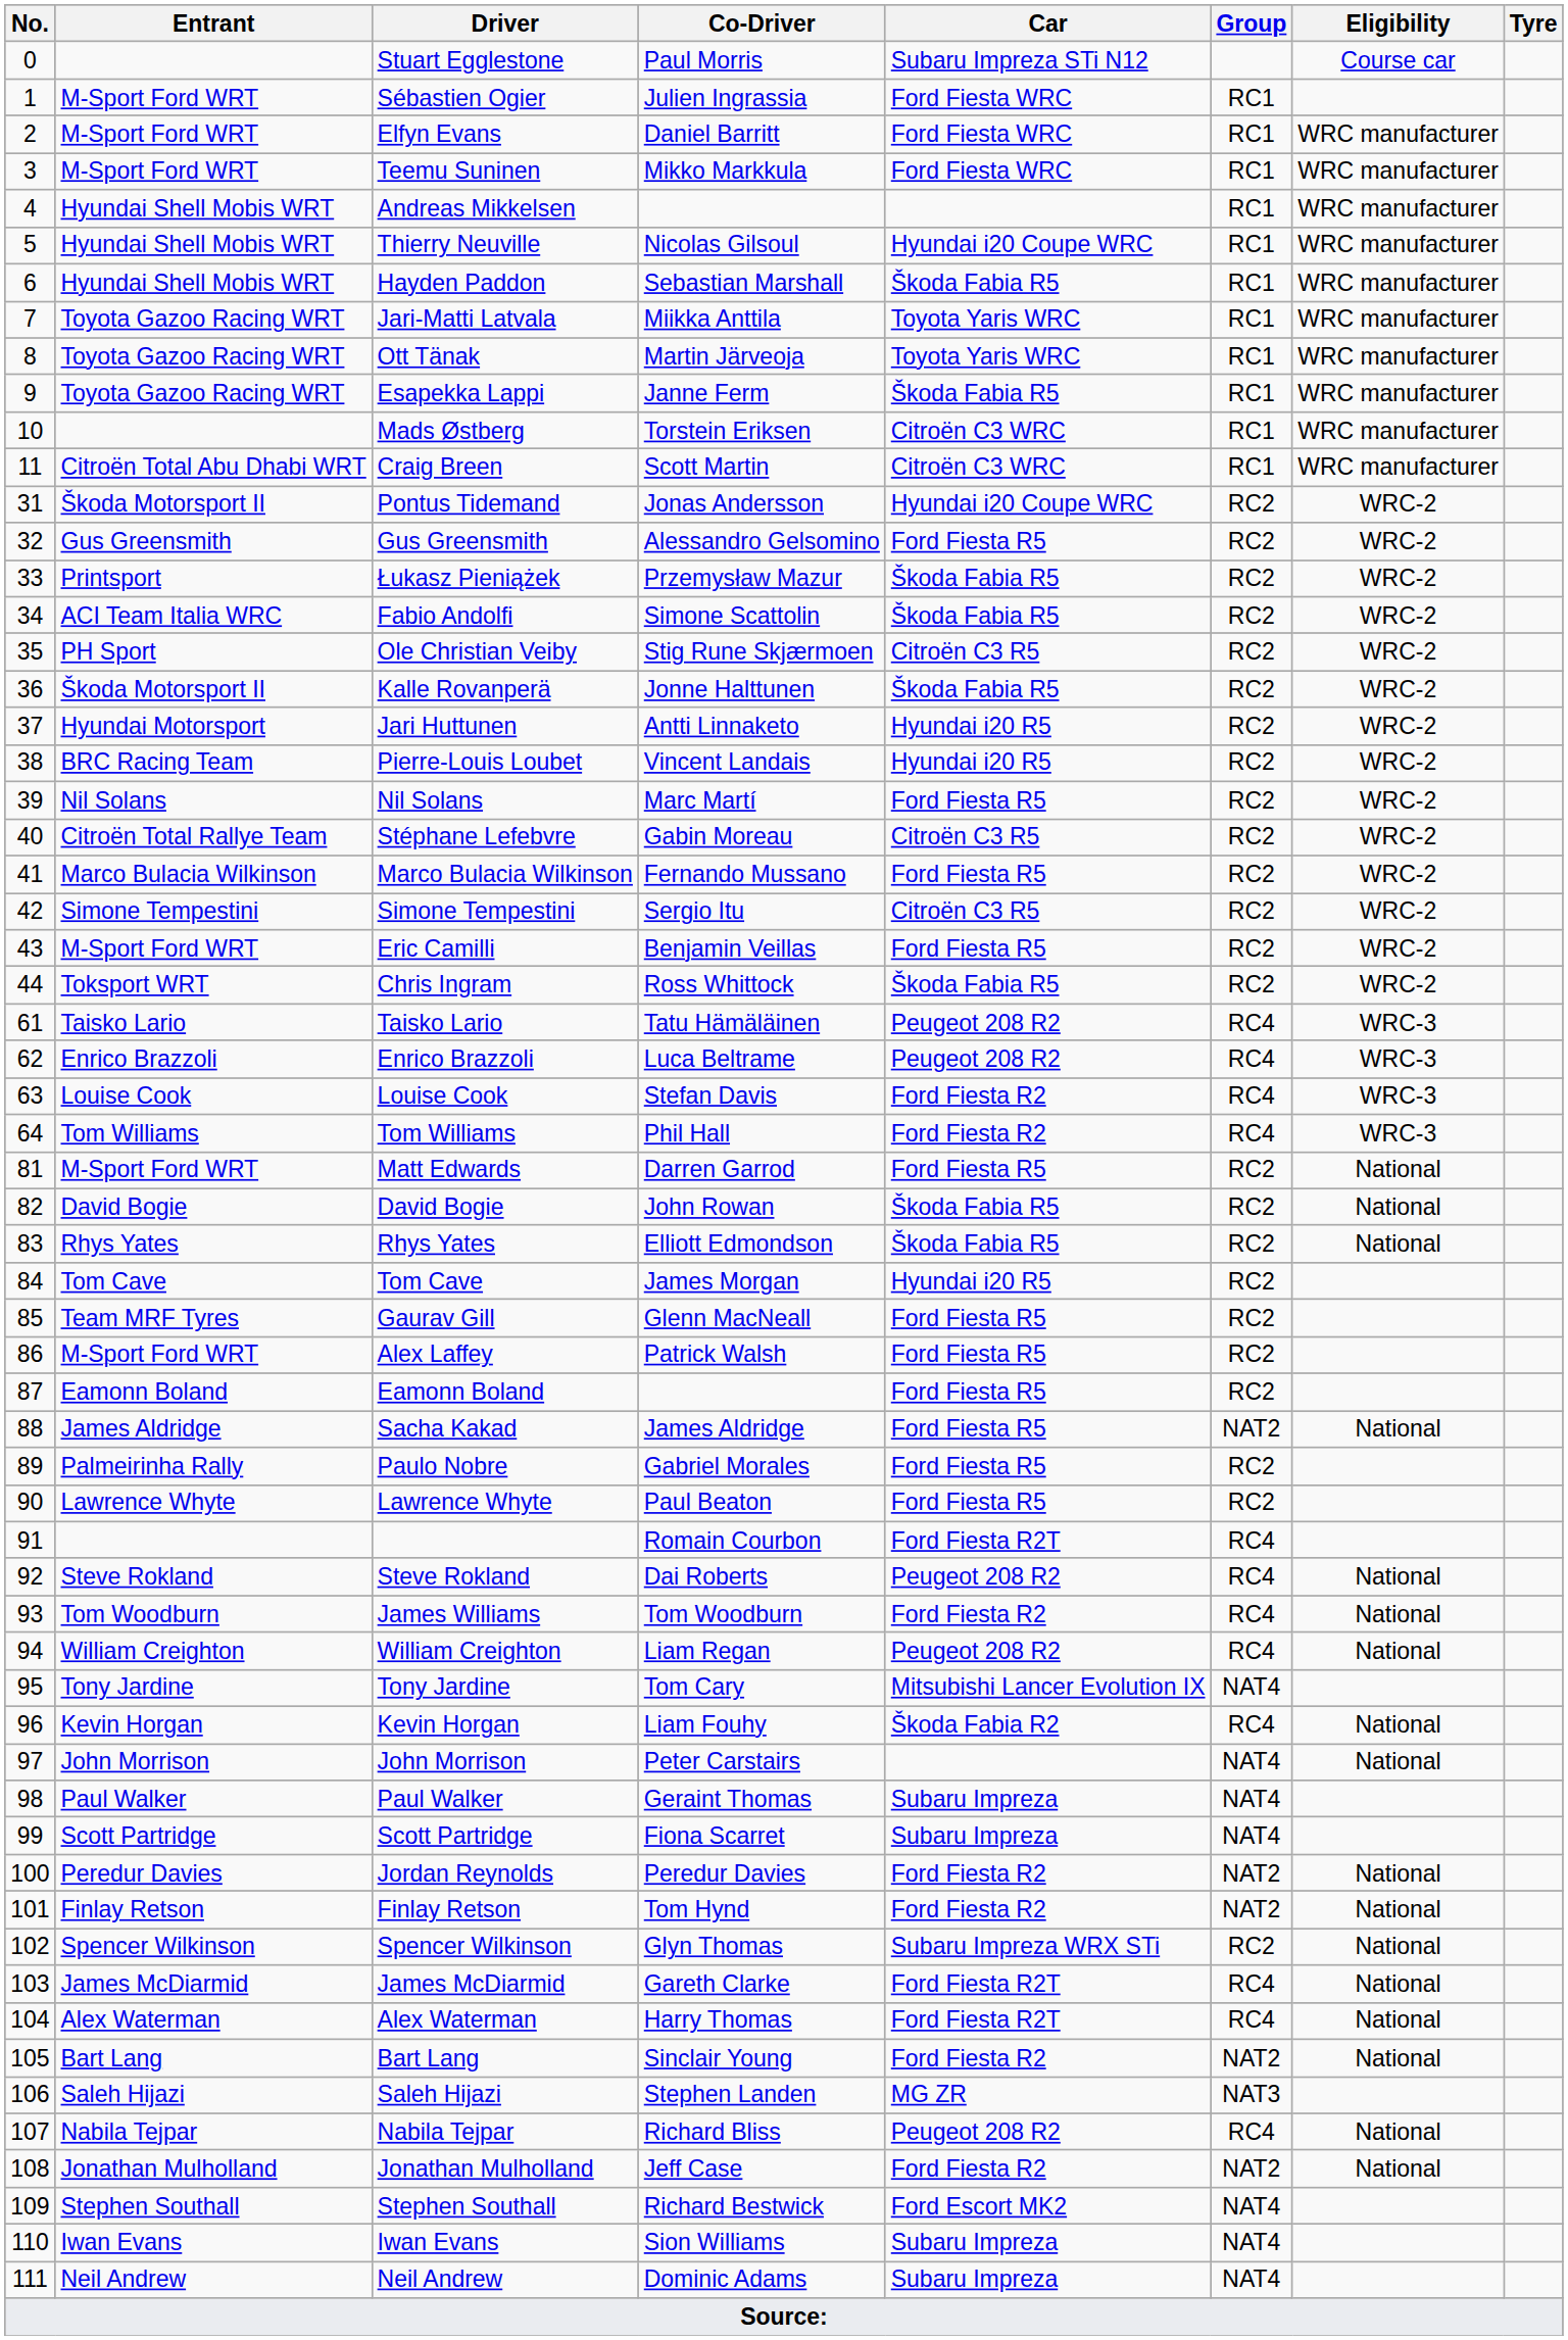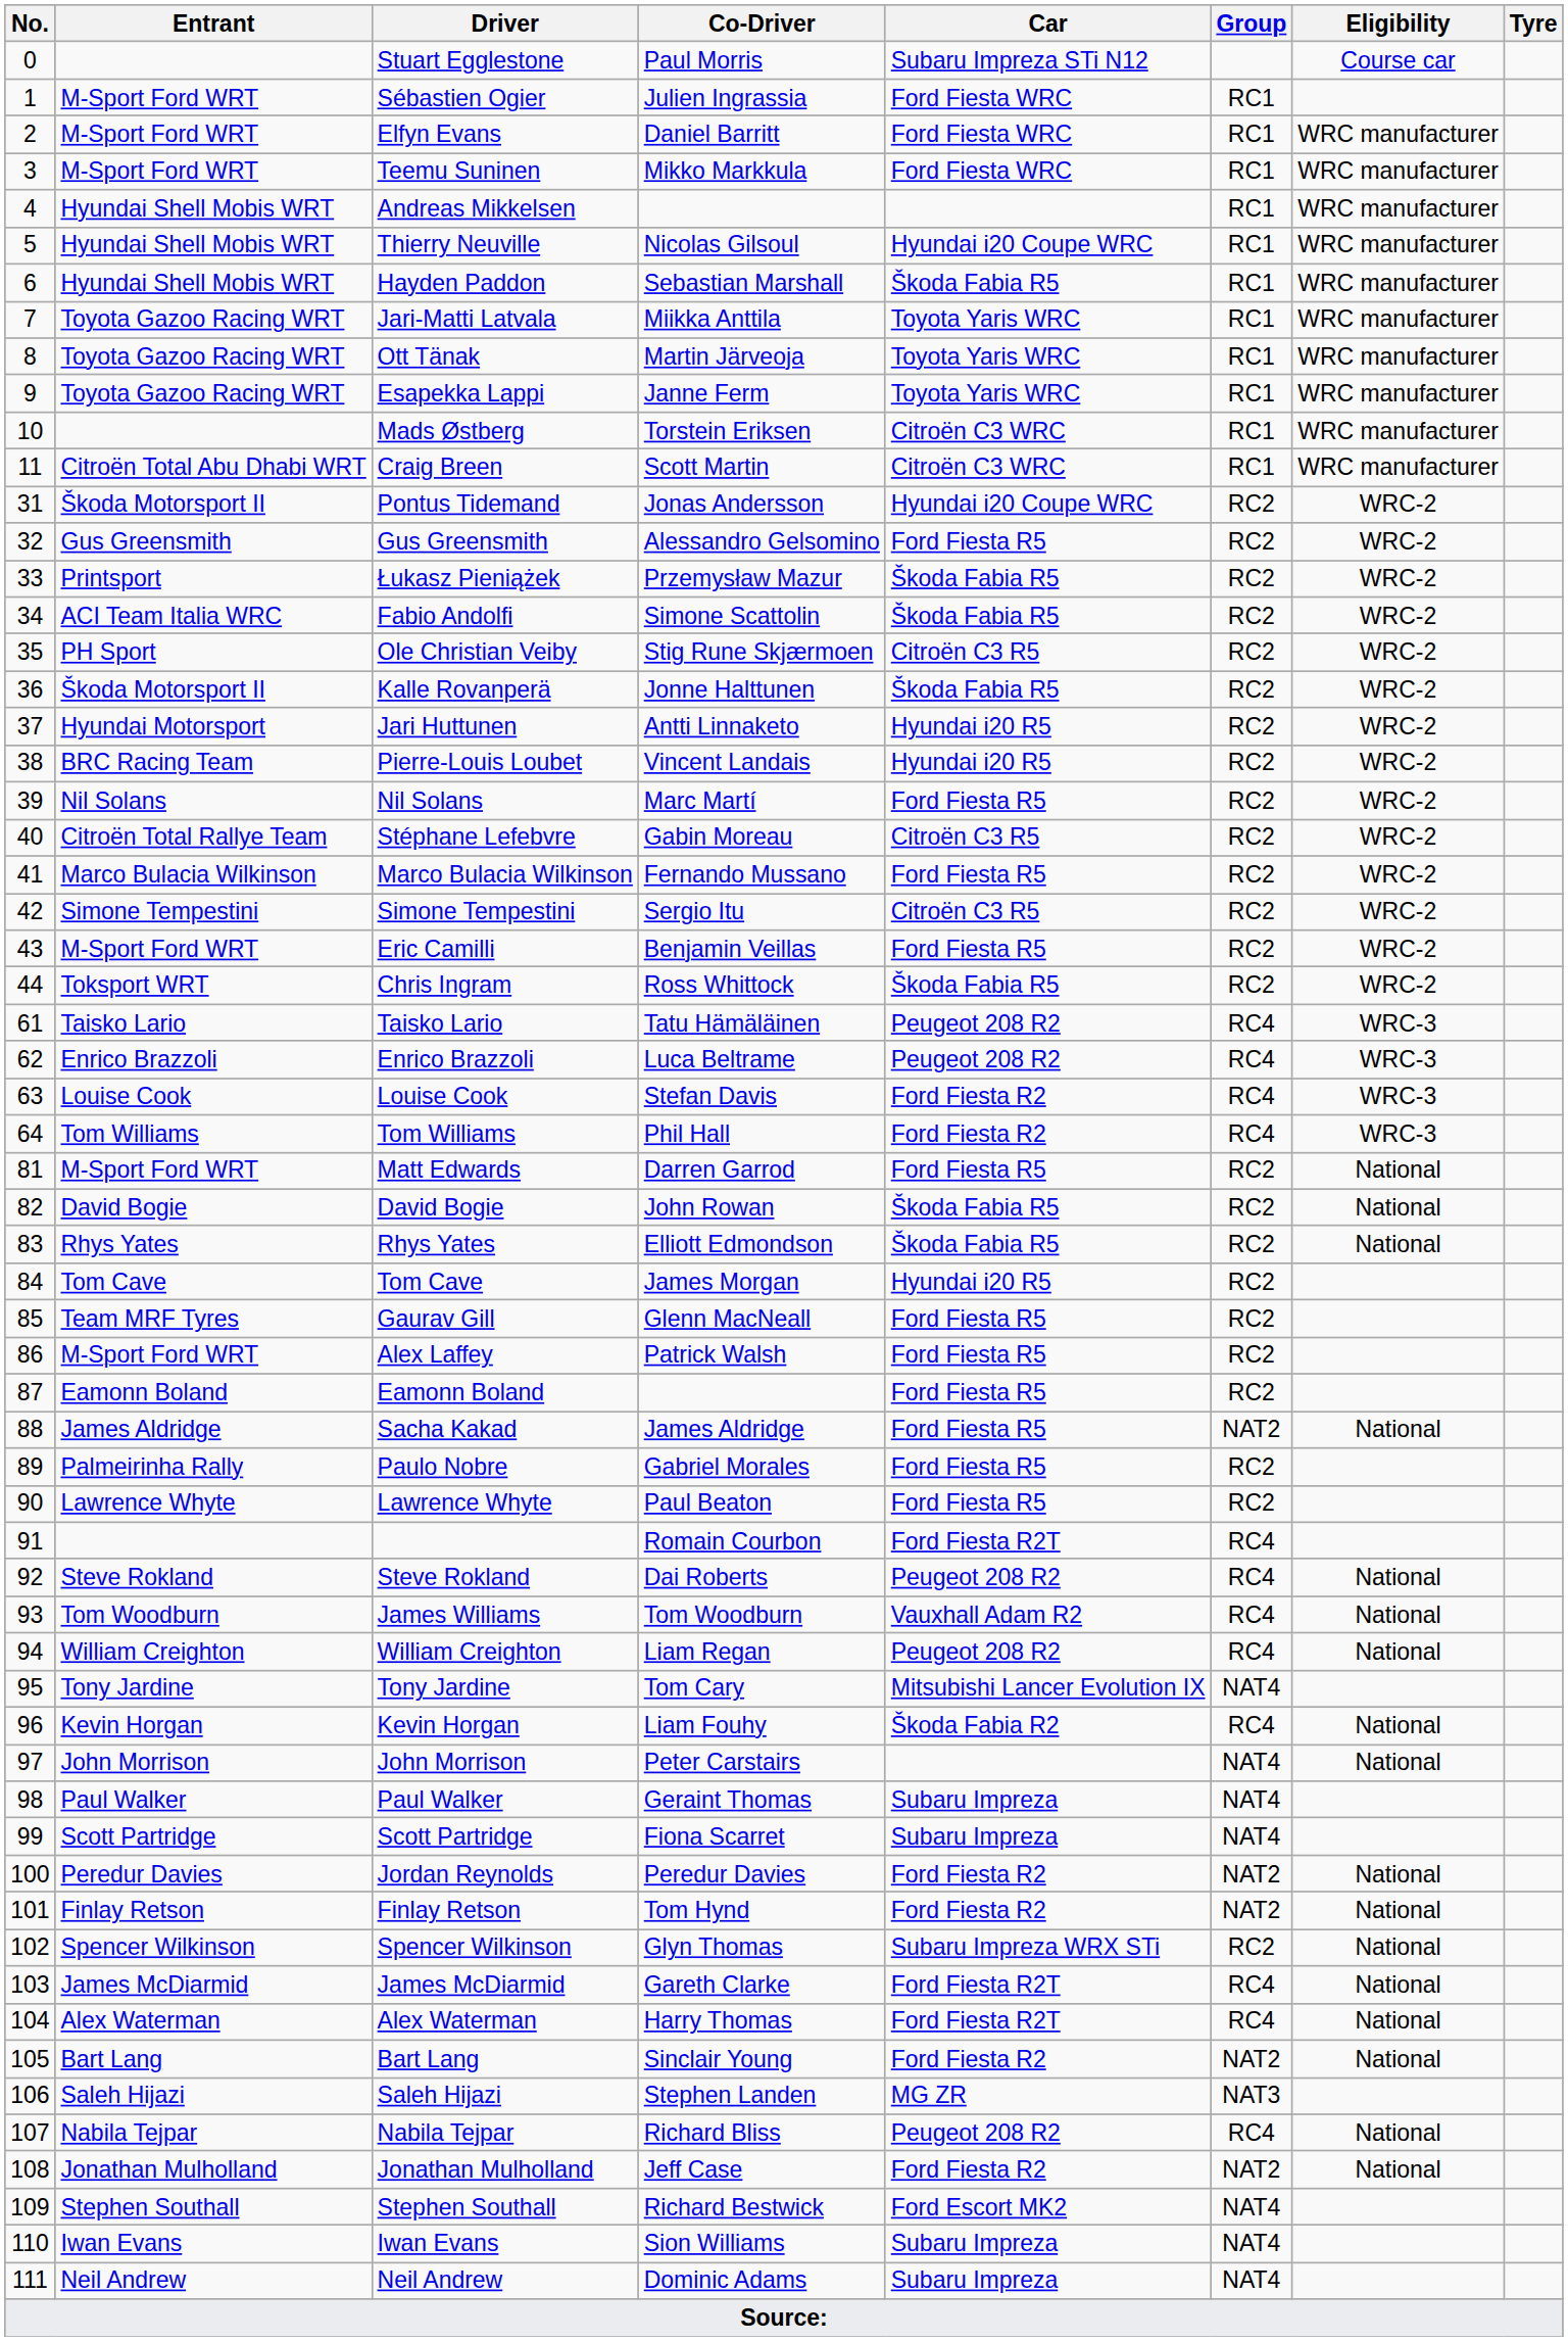Esapekka Lappi | Car: Škoda Fabia R5 -> Toyota Yaris WRC
James Williams | Car: Ford Fiesta R2 -> Vauxhall Adam R2
